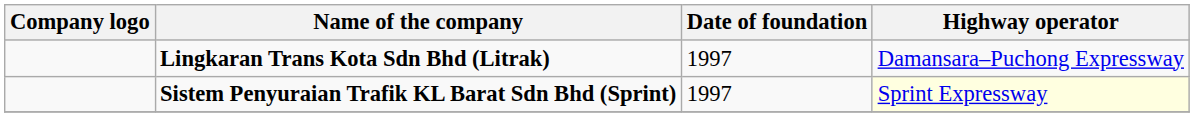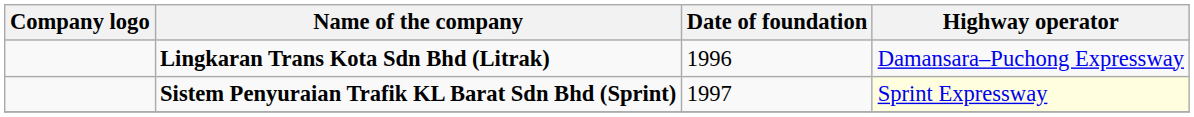Lingkaran Trans Kota Sdn Bhd (Litrak) | Date of foundation: 1997 -> 1996
